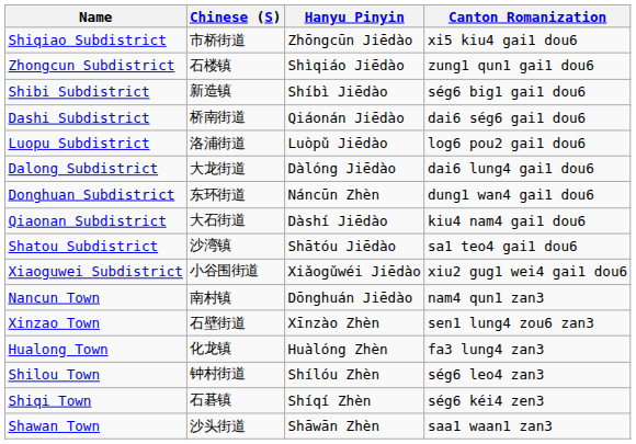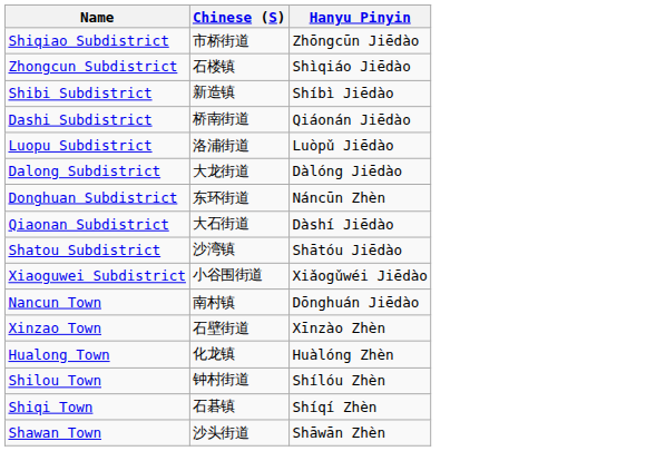- column: Canton Romanization | xi5 kiu4 gai1 dou6 | zung1 qun1 gai1 dou6 | ség6 big1 gai1 dou6 | dai6 ség6 gai1 dou6 | log6 pou2 gai1 dou6 | dai6 lung4 gai1 dou6 | dung1 wan4 gai1 dou6 | kiu4 nam4 gai1 dou6 | sa1 teo4 gai1 dou6 | xiu2 gug1 wei4 gai1 dou6 | nam4 qun1 zan3 | sen1 lung4 zou6 zan3 | fa3 lung4 zan3 | ség6 leo4 zan3 | ség6 kéi4 zen3 | saa1 waan1 zan3
